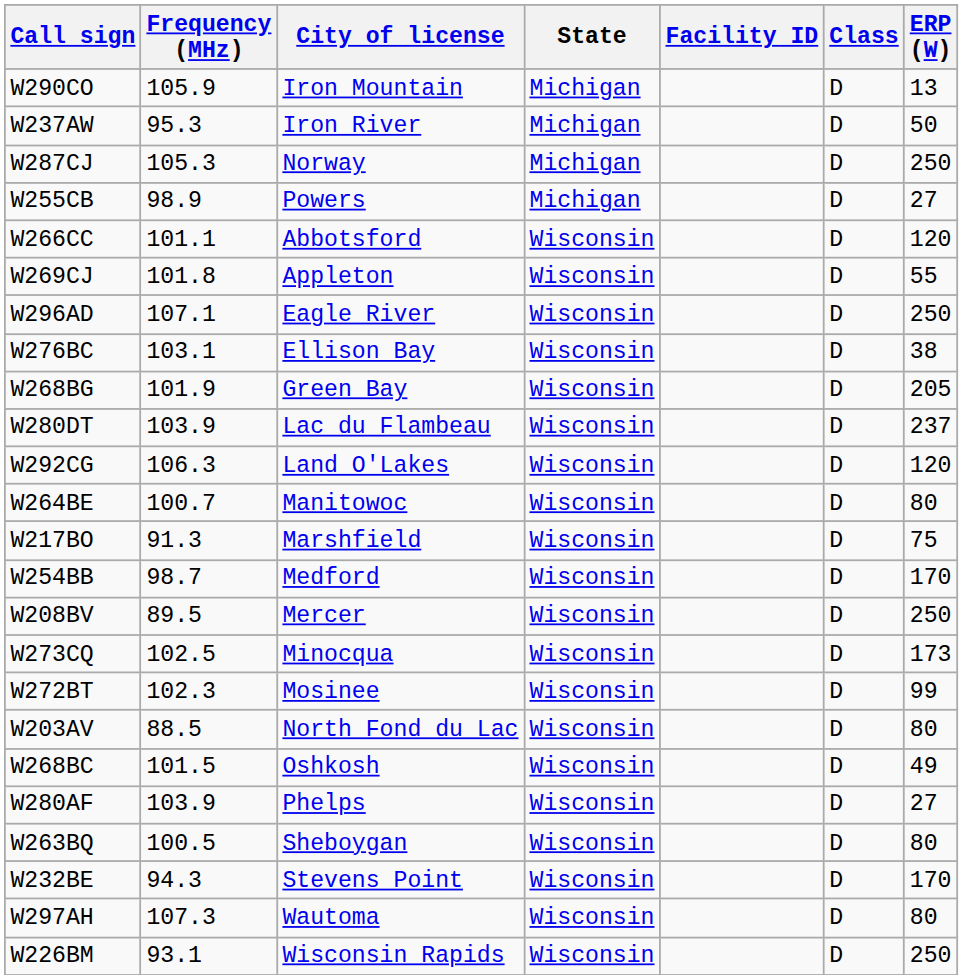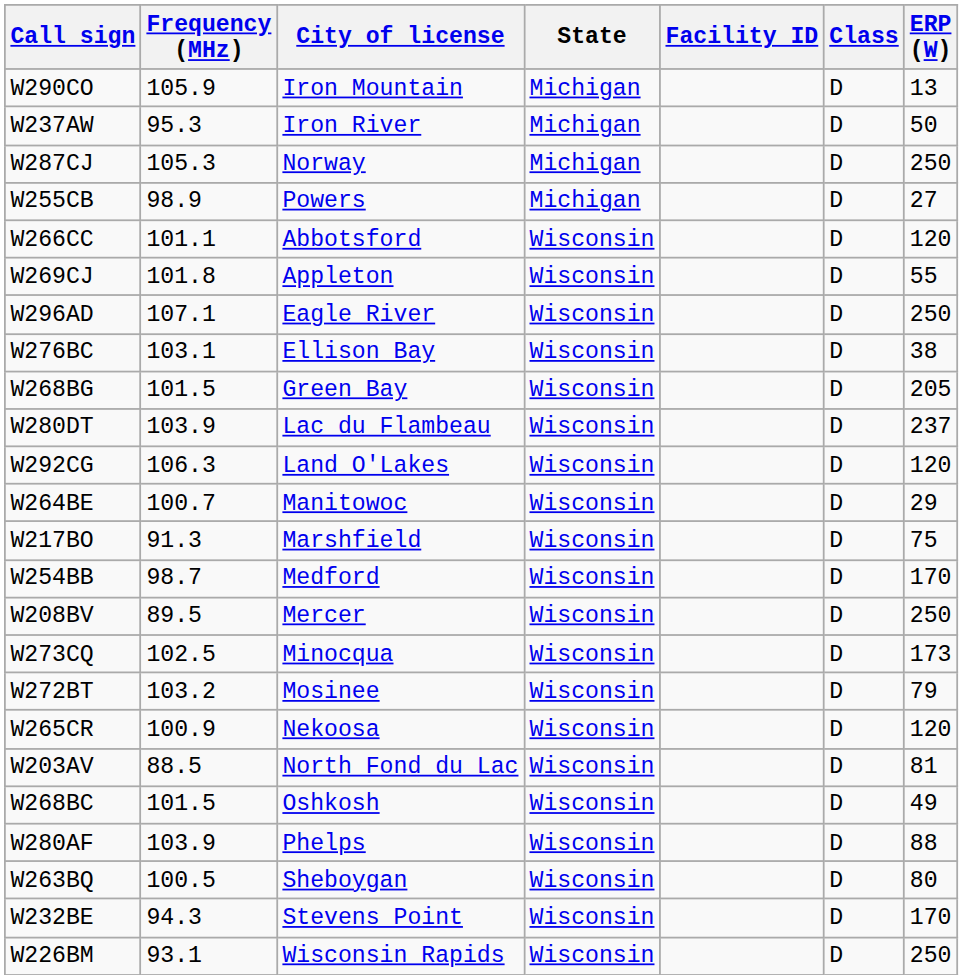W268BG | Frequency (MHz): 101.9 -> 101.5
W264BE | ERP (W): 80 -> 29
W272BT | Frequency (MHz): 102.3 -> 103.2
W272BT | ERP (W): 99 -> 79
+ row: W265CR | 100.9 | Nekoosa | Wisconsin | D | 120
W203AV | ERP (W): 80 -> 81
W280AF | ERP (W): 27 -> 88
- row: W297AH | 107.3 | Wautoma | Wisconsin | D | 80
